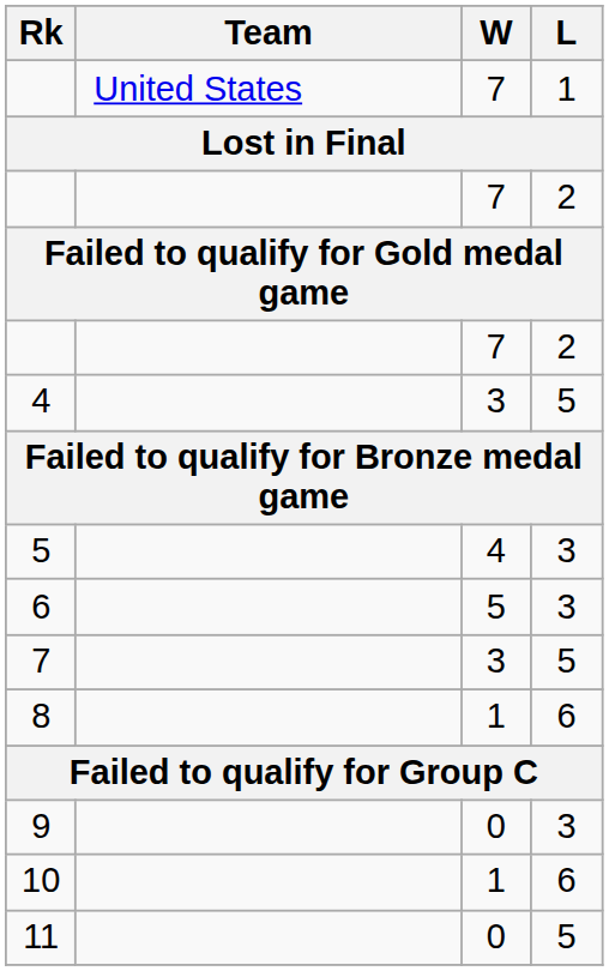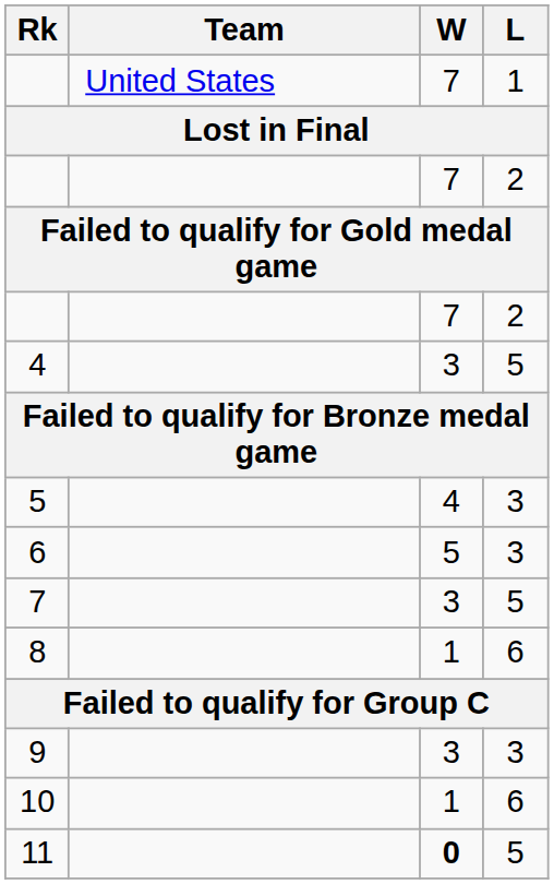9 | W: 0 -> 3
11 | W: normal -> bold
